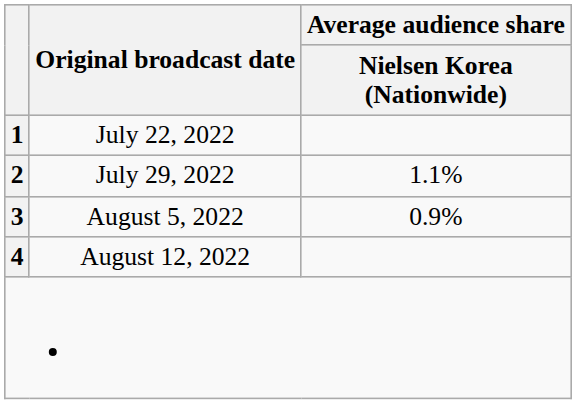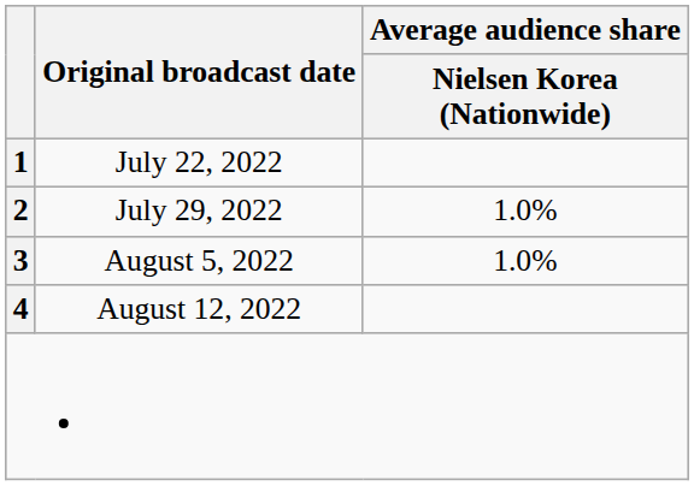July 29, 2022 | Average audience share / Nielsen Korea (Nationwide): 1.1% -> 1.0%
August 5, 2022 | Average audience share / Nielsen Korea (Nationwide): 0.9% -> 1.0%
